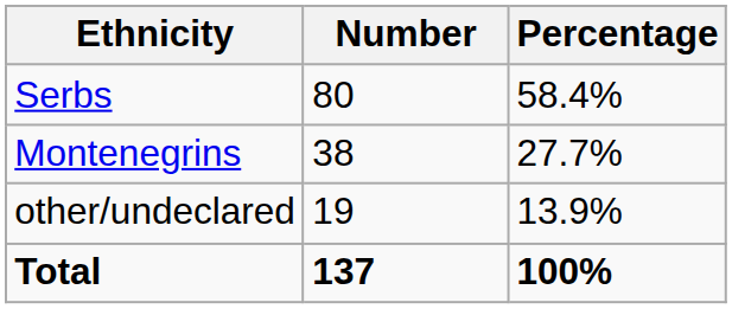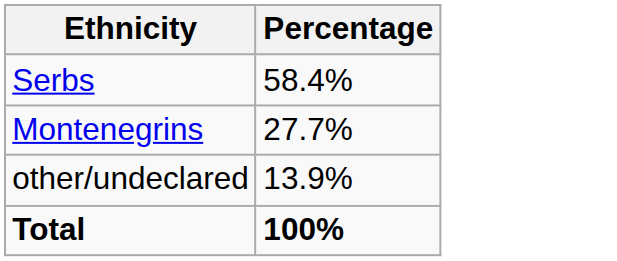- column: Number | 80 | 38 | 19 | 137
